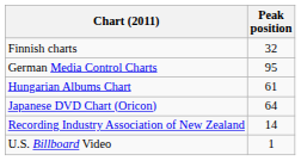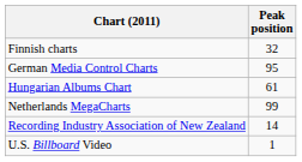- row: Japanese DVD Chart (Oricon) | 64
+ row: Netherlands MegaCharts | 99
